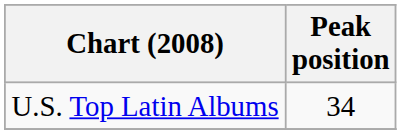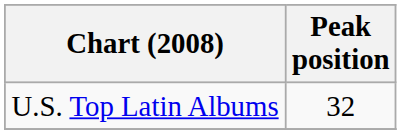U.S. Top Latin Albums | Peak position: 34 -> 32
